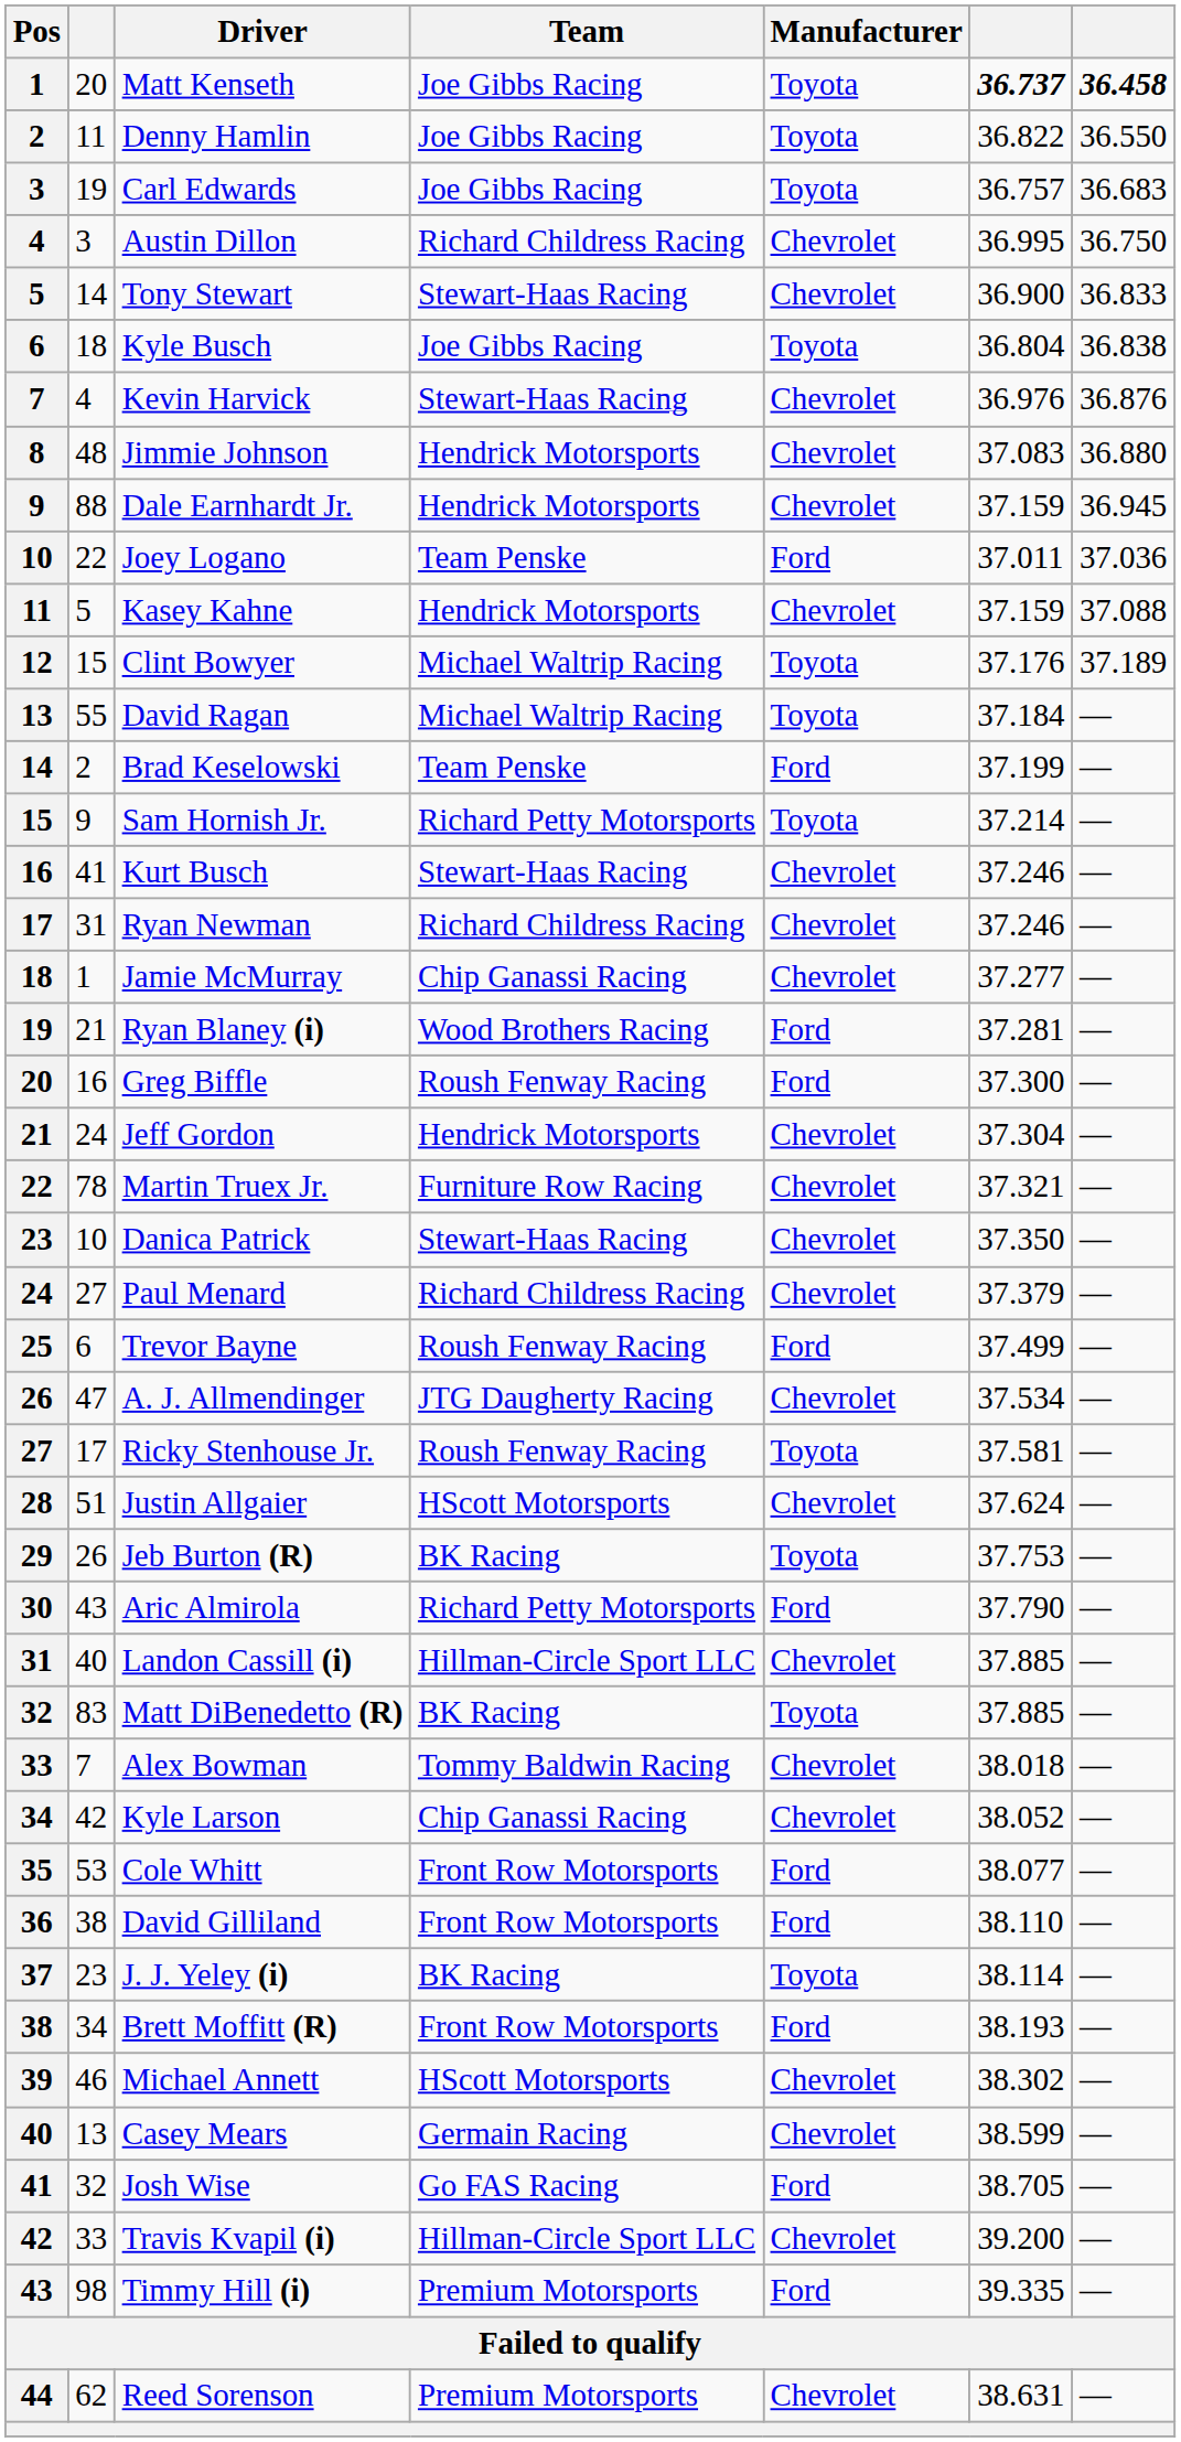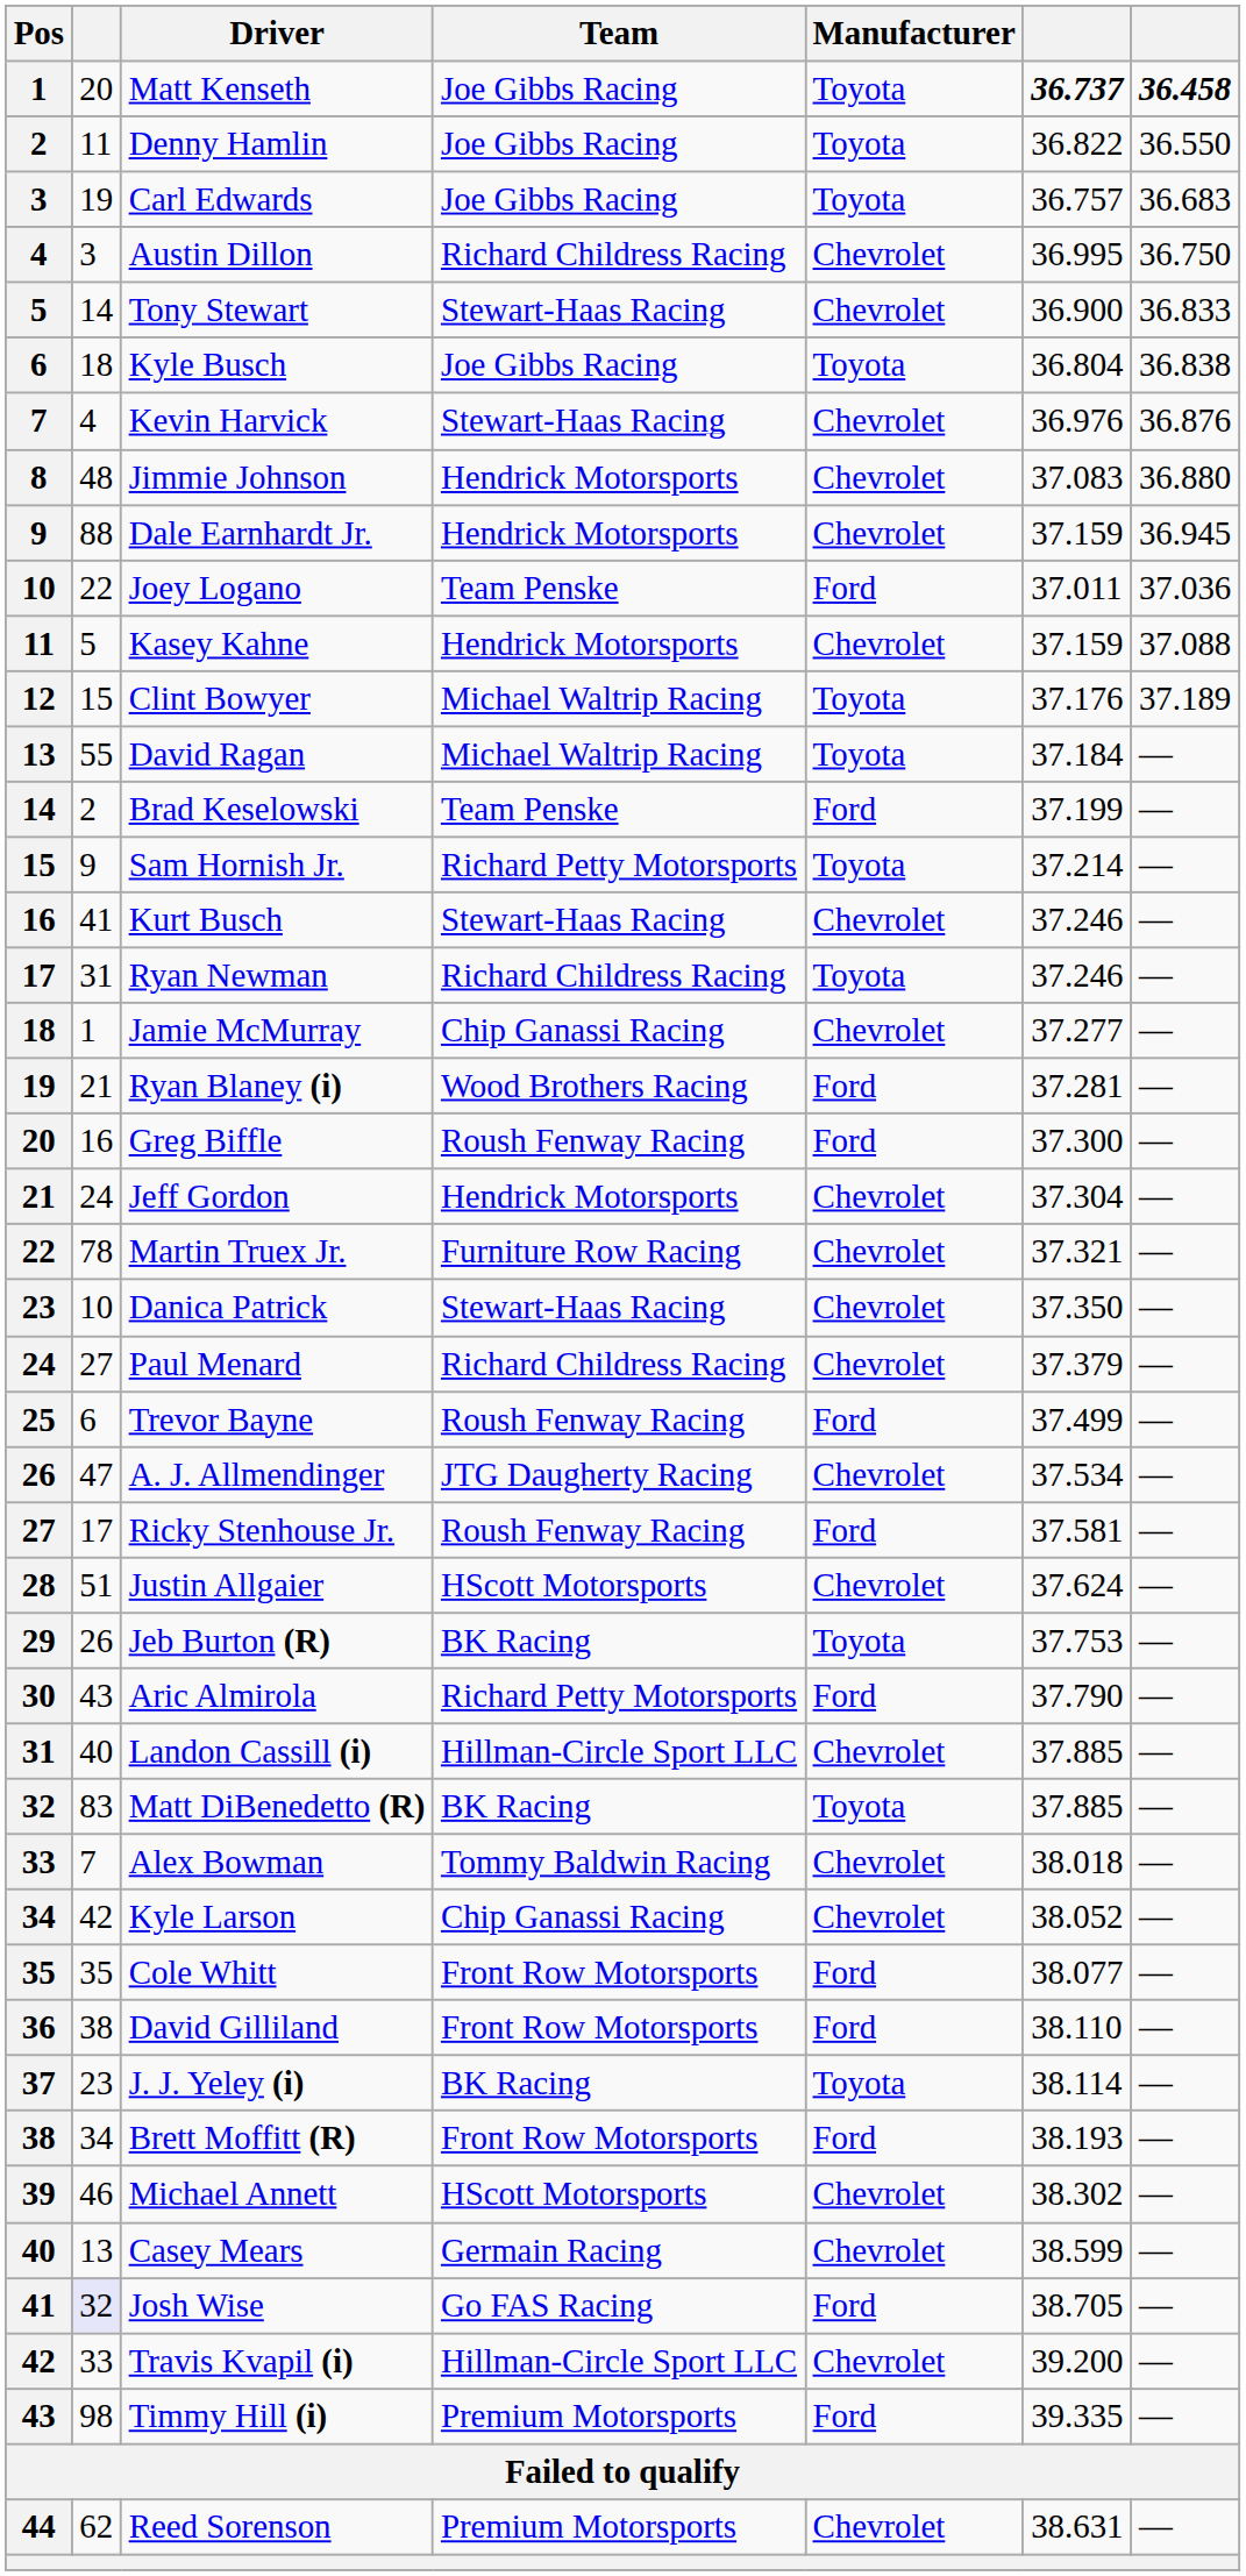Ryan Newman | Manufacturer: Chevrolet -> Toyota
Ricky Stenhouse Jr. | Manufacturer: Toyota -> Ford
Cole Whitt | column 2: 53 -> 35
Josh Wise | column 2: no background -> lavender background
